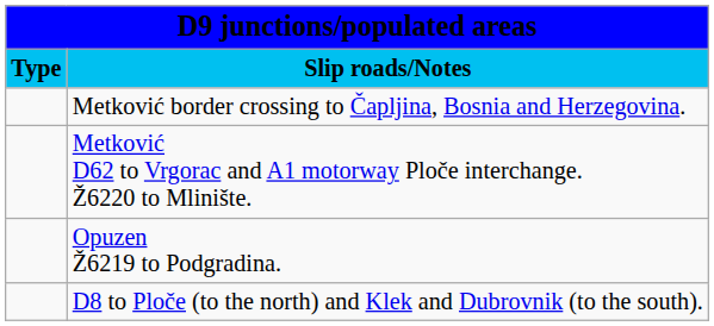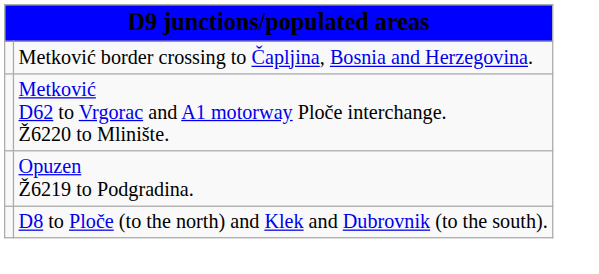- row: Type | Slip roads/Notes
